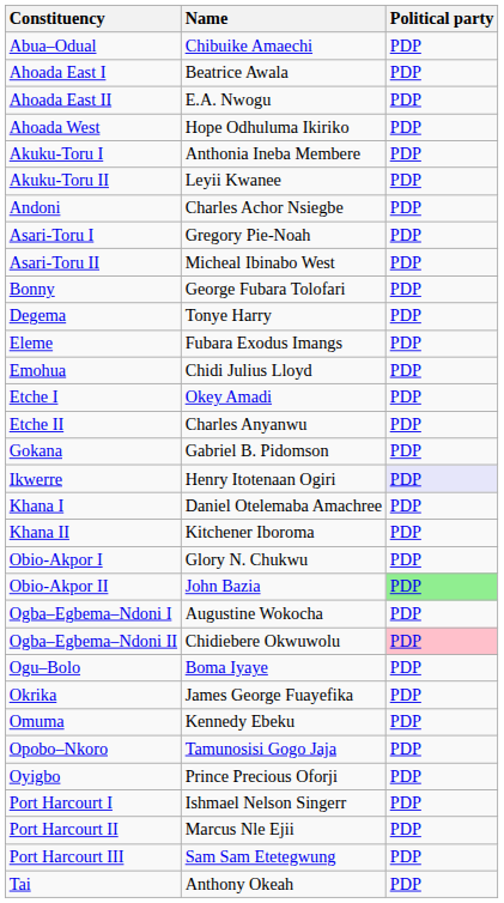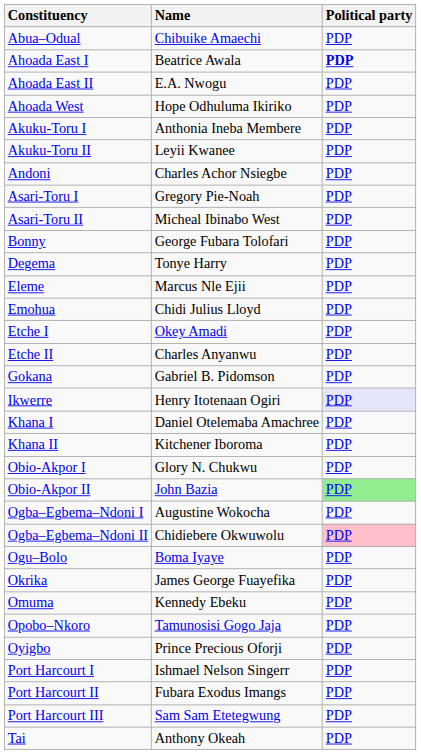Ahoada East I | Political party: normal -> bold
Eleme | Name: Fubara Exodus Imangs -> Marcus Nle Ejii
Port Harcourt II | Name: Marcus Nle Ejii -> Fubara Exodus Imangs
